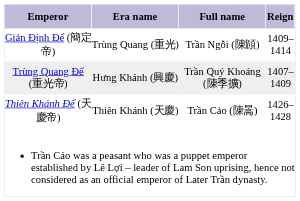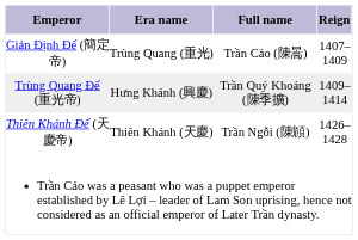Giản Định Đế (簡定帝) | Full name: Trần Ngỗi (陳頠) -> Trần Cảo (陳暠)
Giản Định Đế (簡定帝) | column 4: 1409–1414 -> 1407–1409
Trùng Quang Đế (重光帝) | column 4: 1407–1409 -> 1409–1414
Thiên Khánh Đế (天慶帝) | Full name: Trần Cảo (陳暠) -> Trần Ngỗi (陳頠)
